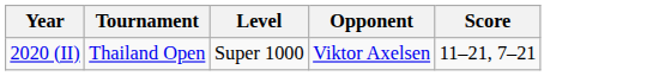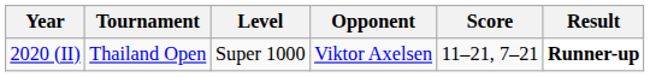+ column: Result | Runner-up
